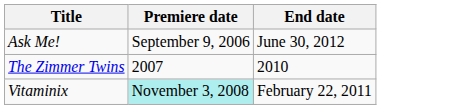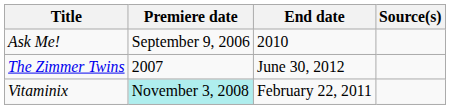+ column: Source(s)
Ask Me! | End date: June 30, 2012 -> 2010
The Zimmer Twins | End date: 2010 -> June 30, 2012
